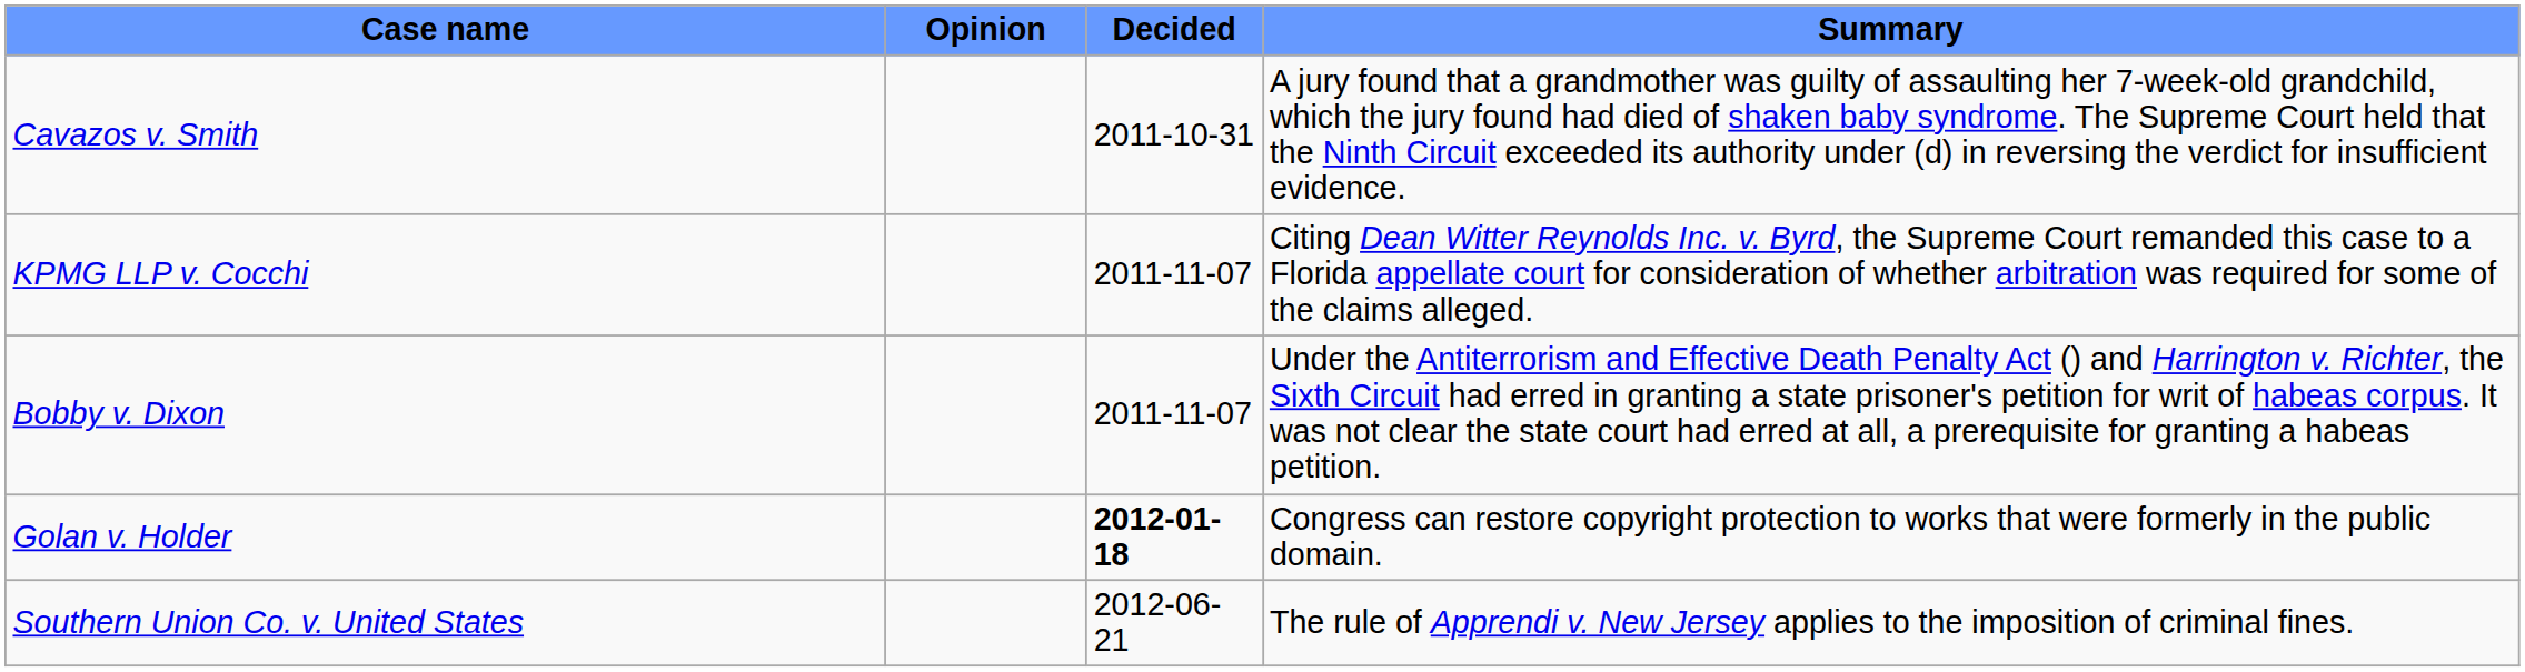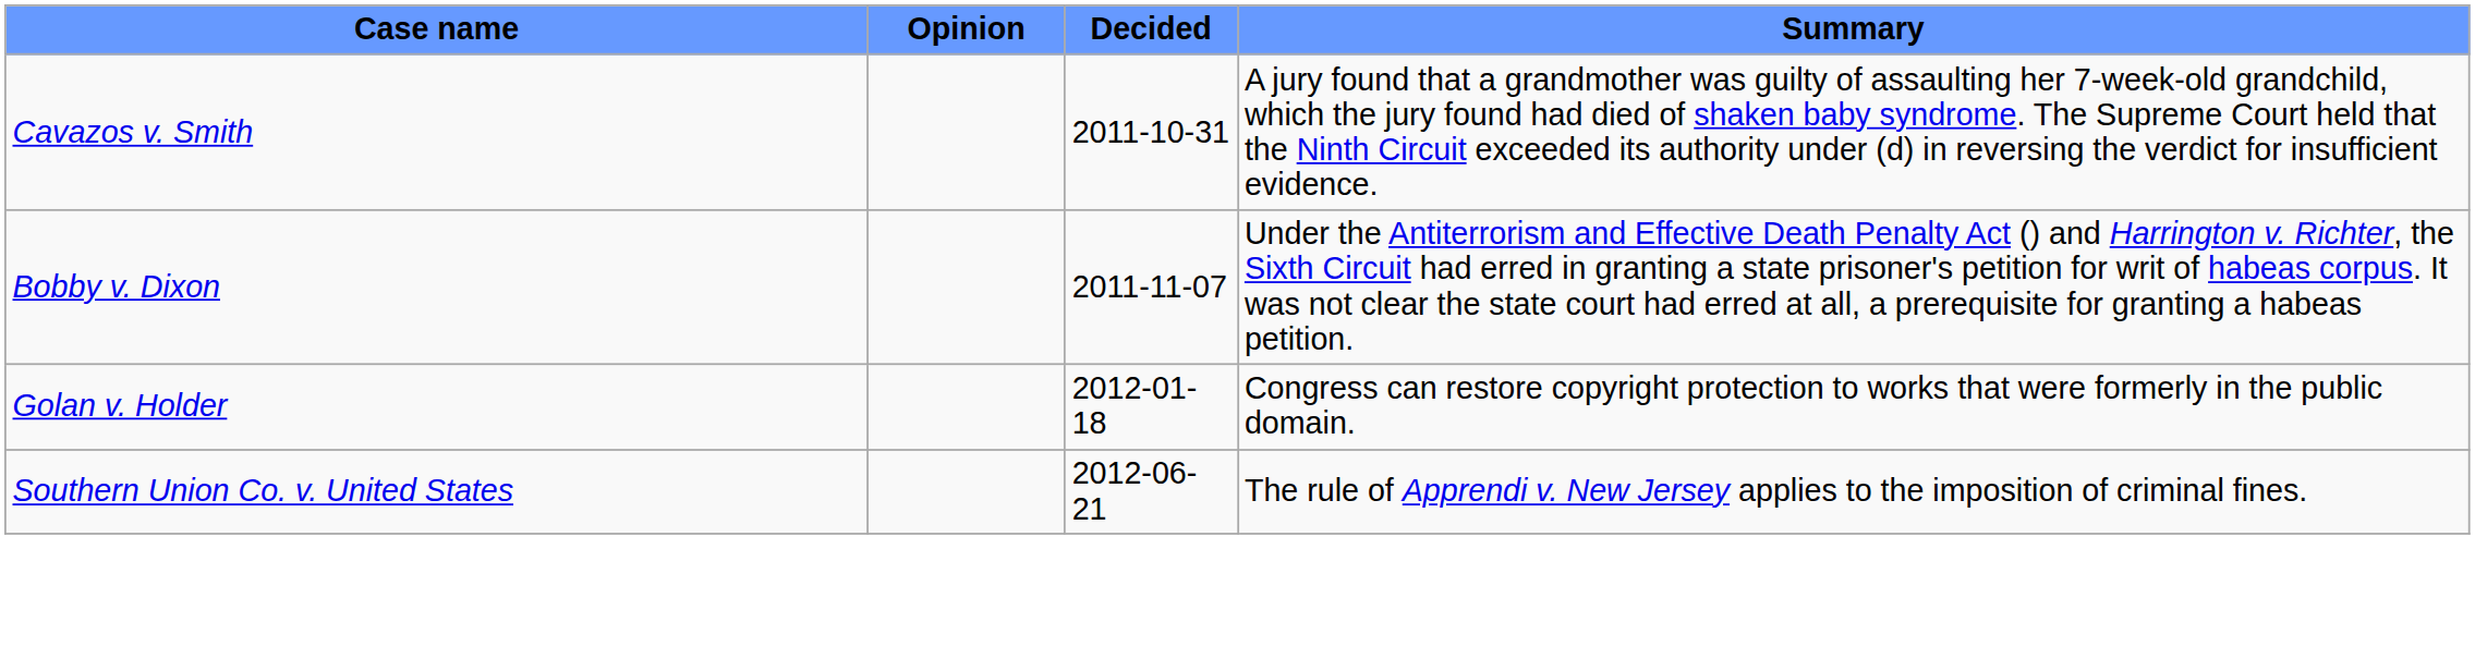- row: KPMG LLP v. Cocchi | 2011-11-07 | Citing Dean Witter Reynolds Inc. v. Byrd, the Supreme Court remanded this case to a Florida appellate court for consideration of whether arbitration was required for some of the claims alleged.
Golan v. Holder | Decided: bold -> normal
